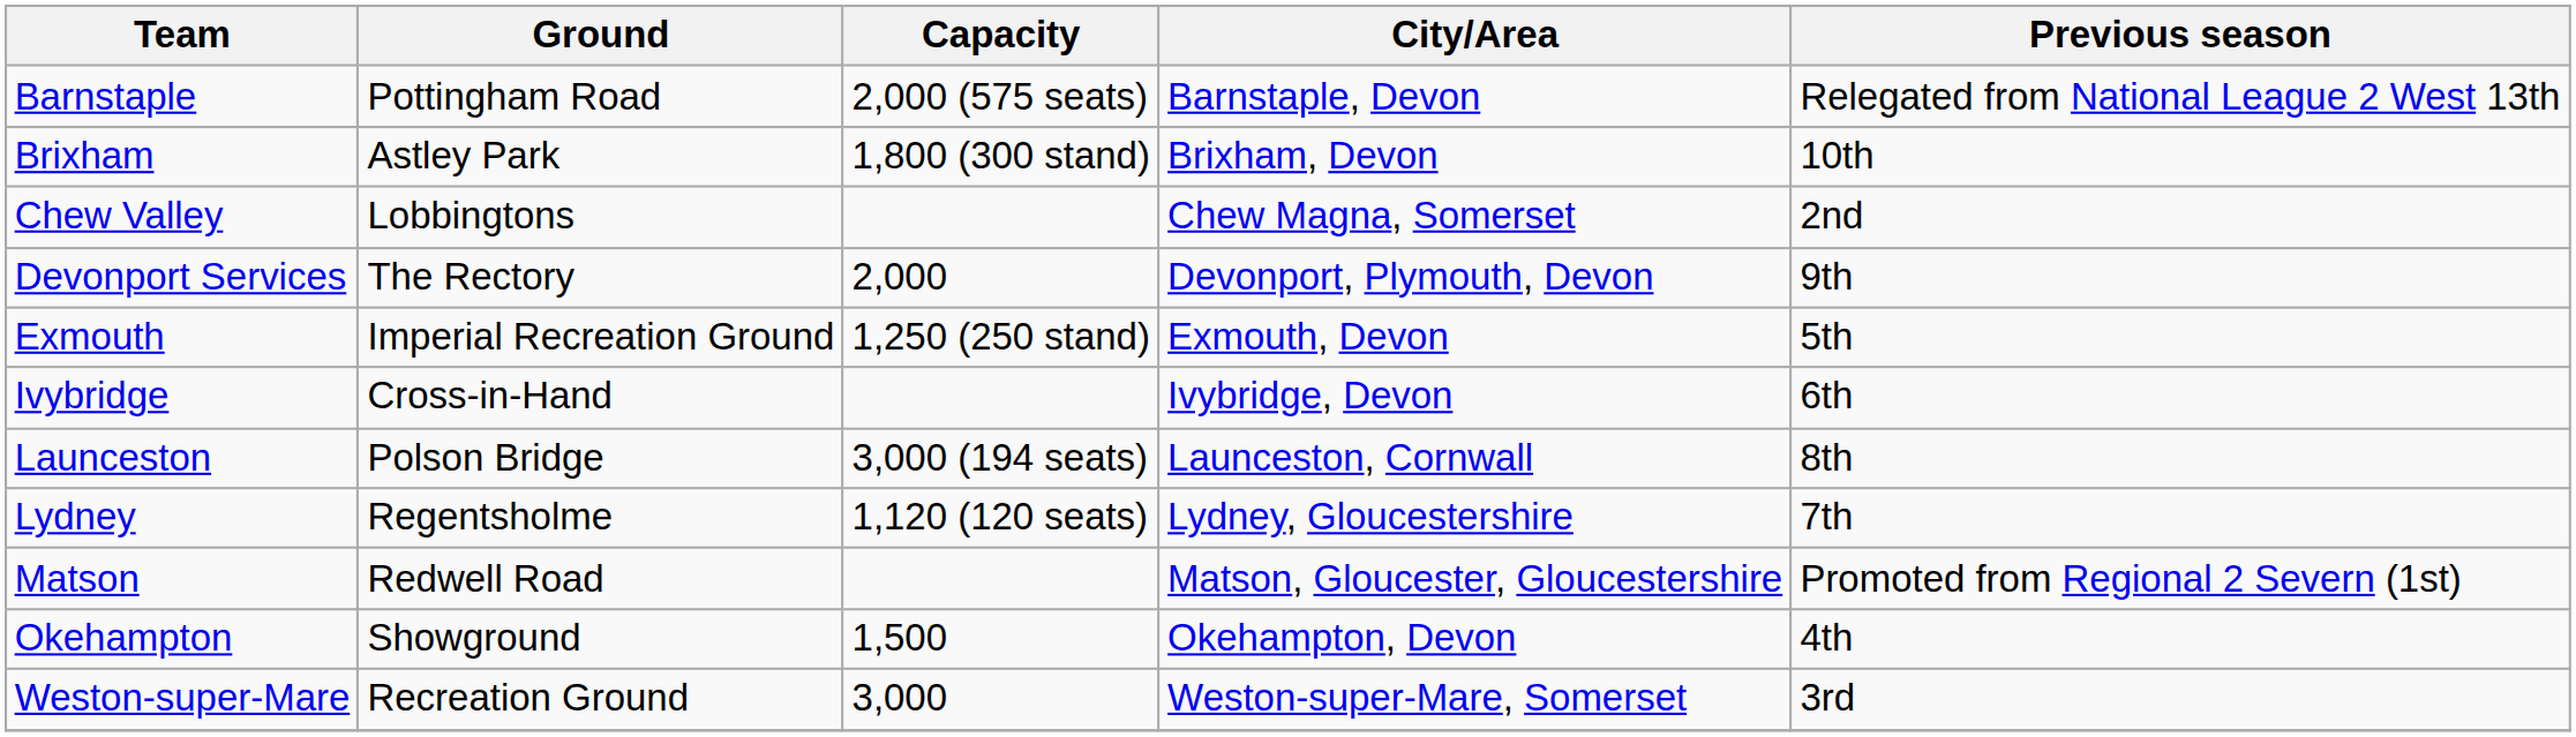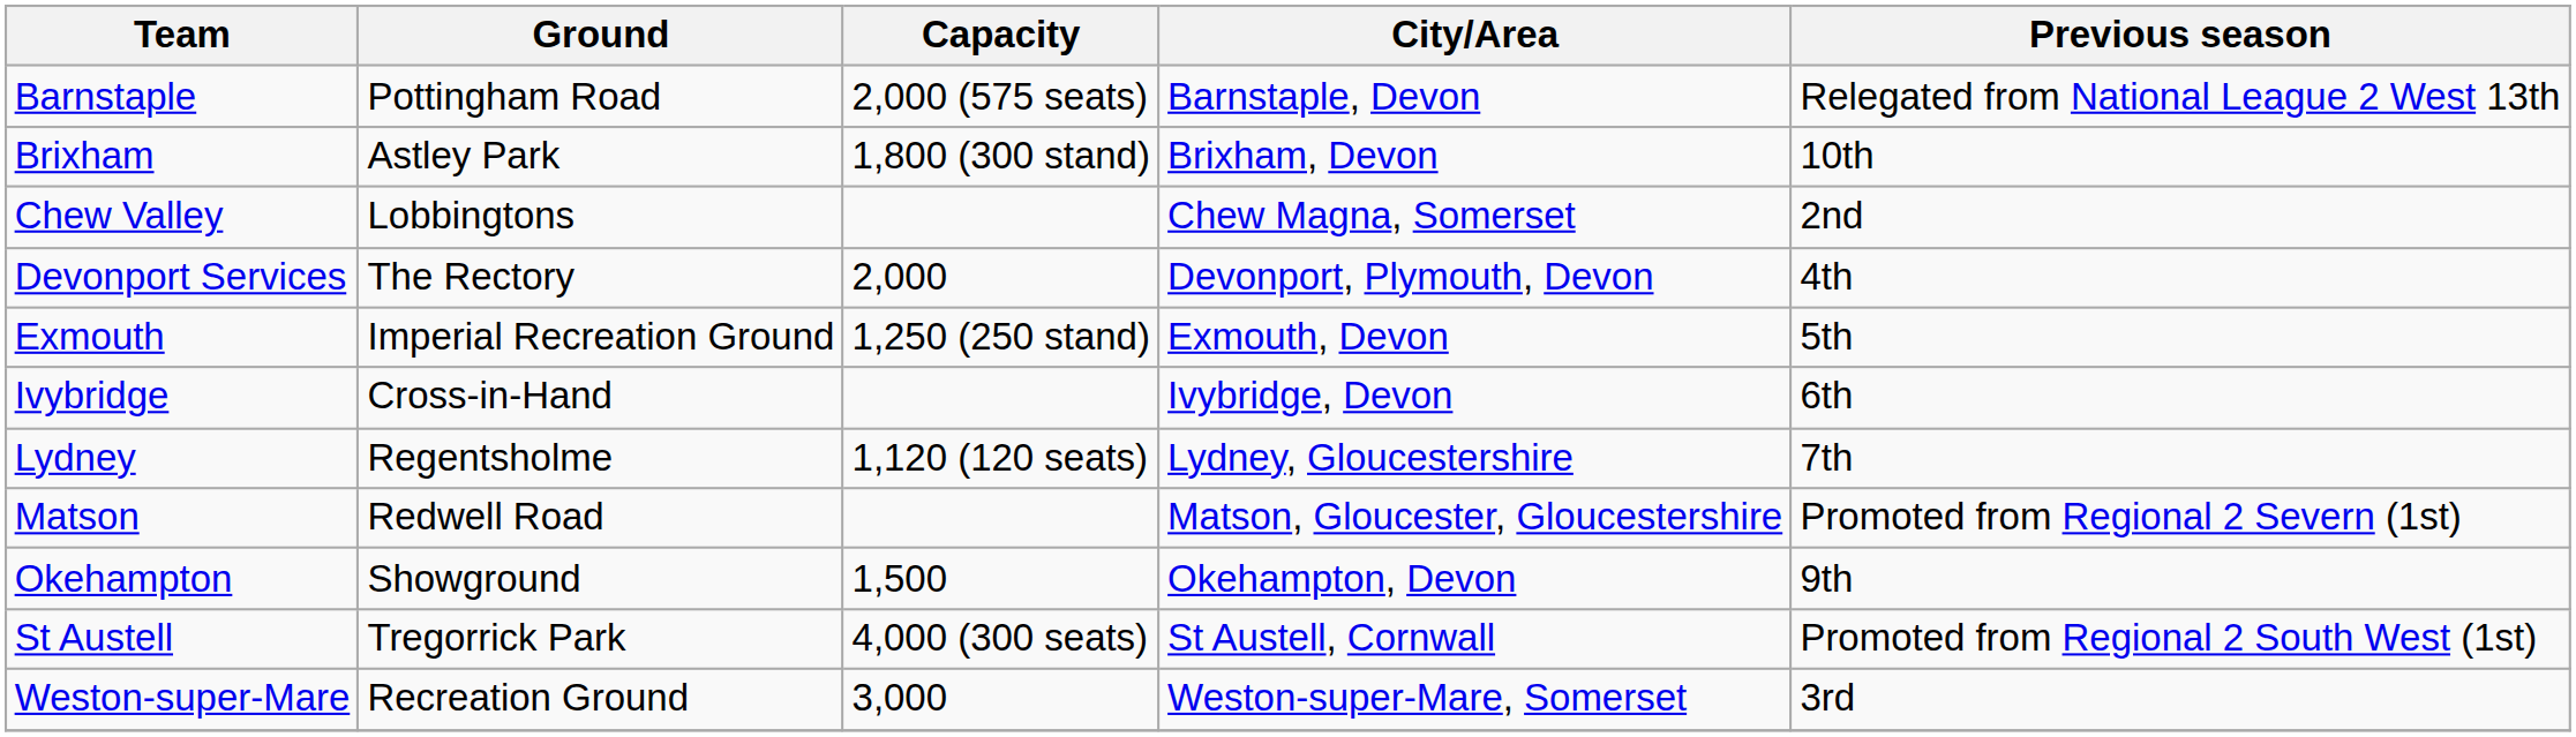Devonport Services | Previous season: 9th -> 4th
- row: Launceston | Polson Bridge | 3,000 (194 seats) | Launceston, Cornwall | 8th
Okehampton | Previous season: 4th -> 9th
+ row: St Austell | Tregorrick Park | 4,000 (300 seats) | St Austell, Cornwall | Promoted from Regional 2 South West (1st)
